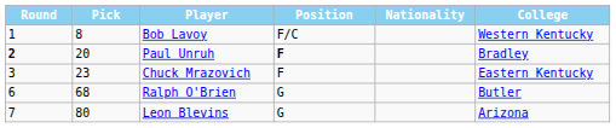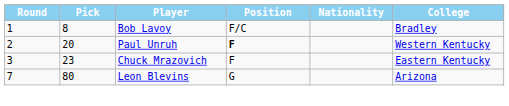Bob Lavoy | College: Western Kentucky -> Bradley
Paul Unruh | Round: bold -> normal
Paul Unruh | College: Bradley -> Western Kentucky
- row: 6 | 68 | Ralph O'Brien | G | Butler
